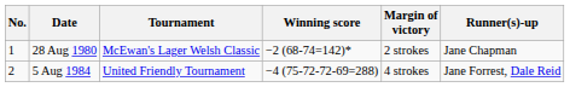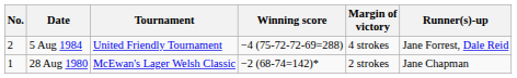rows swapped: 28 Aug 1980 <-> 5 Aug 1984
